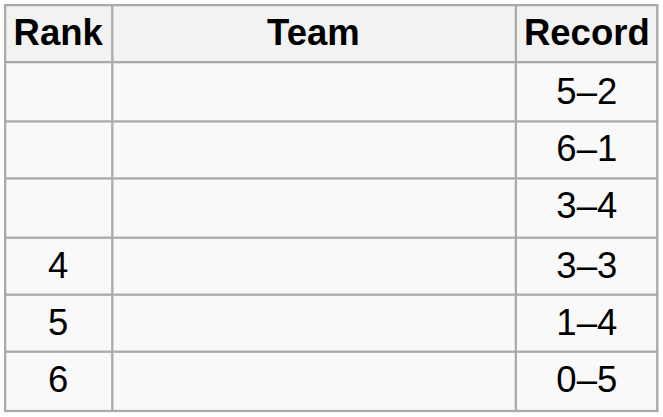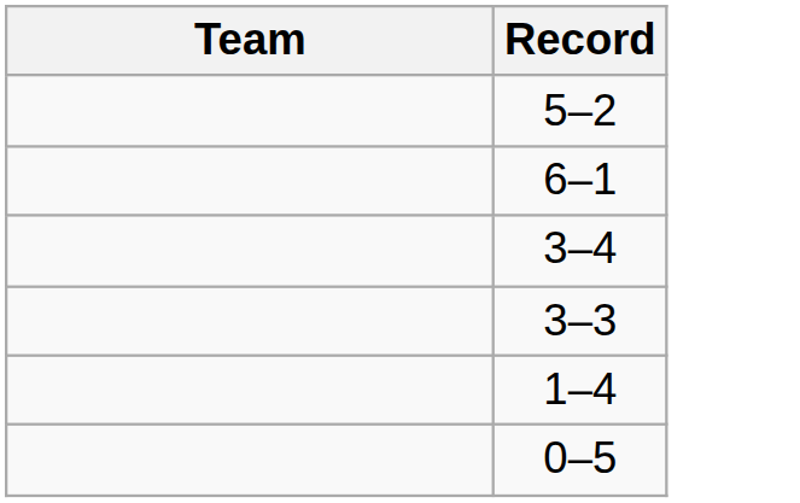- column: Rank | 4 | 5 | 6
